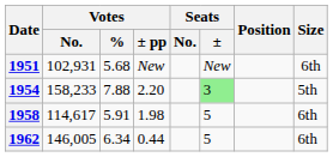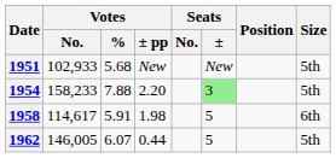1951 | Votes / No.: 102,931 -> 102,933
1951 | Size: 6th -> 5th
1962 | Votes / %: 6.34 -> 6.07
1962 | Size: 6th -> 5th
